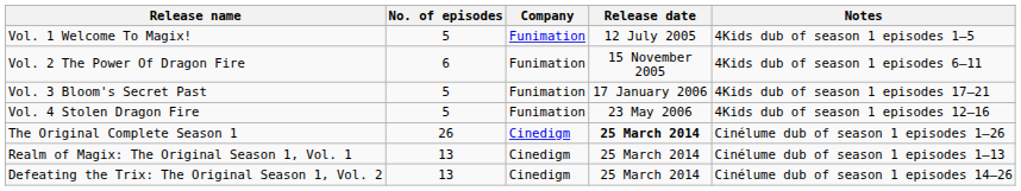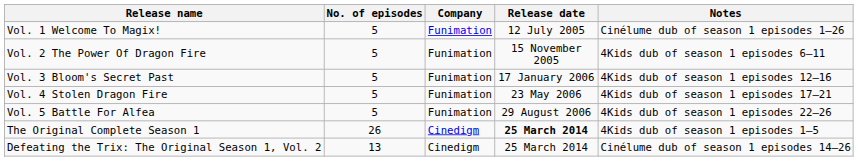Vol. 1 Welcome To Magix! | Notes: 4Kids dub of season 1 episodes 1–5 -> Cinélume dub of season 1 episodes 1–26
Vol. 2 The Power Of Dragon Fire | No. of episodes: 6 -> 5
Vol. 3 Bloom's Secret Past | Notes: 4Kids dub of season 1 episodes 17–21 -> 4Kids dub of season 1 episodes 12–16
Vol. 4 Stolen Dragon Fire | Notes: 4Kids dub of season 1 episodes 12–16 -> 4Kids dub of season 1 episodes 17–21
+ row: Vol. 5 Battle For Alfea | 5 | Funimation | 29 August 2006 | 4Kids dub of season 1 episodes 22–26
The Original Complete Season 1 | Notes: Cinélume dub of season 1 episodes 1–26 -> 4Kids dub of season 1 episodes 1–5
- row: Realm of Magix: The Original Season 1, Vol. 1 | 13 | Cinedigm | 25 March 2014 | Cinélume dub of season 1 episodes 1–13
